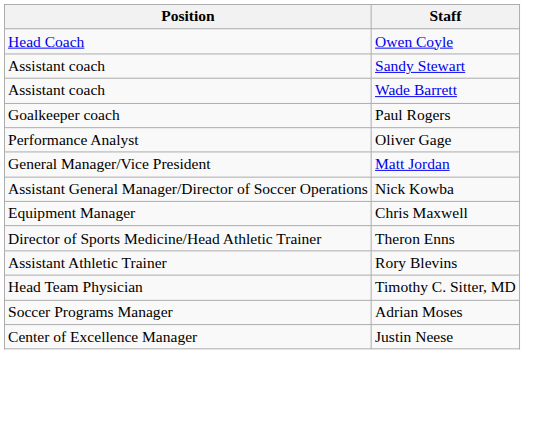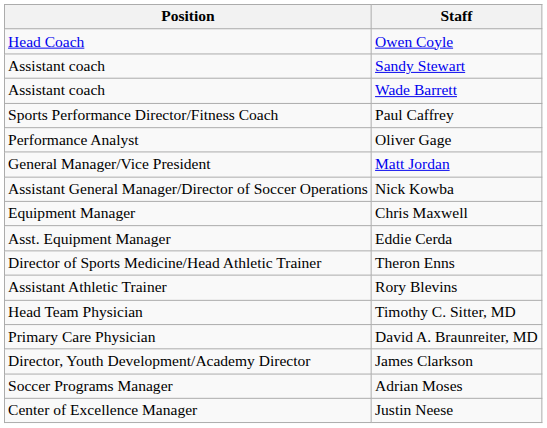- row: Goalkeeper coach | Paul Rogers
+ row: Sports Performance Director/Fitness Coach | Paul Caffrey
+ row: Asst. Equipment Manager | Eddie Cerda
+ row: Primary Care Physician | David A. Braunreiter, MD
+ row: Director, Youth Development/Academy Director | James Clarkson
